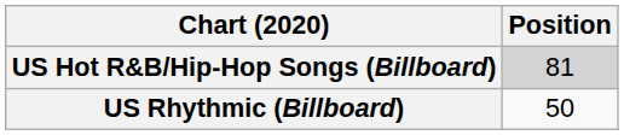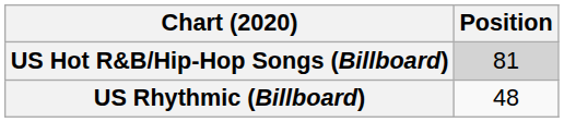US Rhythmic (Billboard) | Position: 50 -> 48
